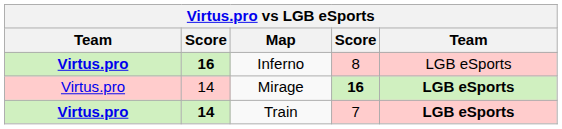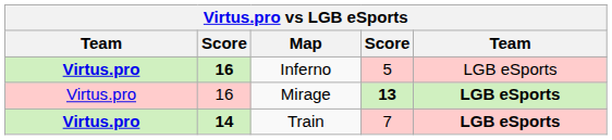Inferno | column 4: 8 -> 5
Mirage | column 2: 14 -> 16
Mirage | column 4: 16 -> 13
